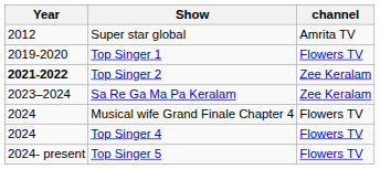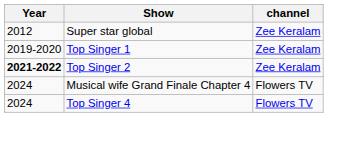Super star global | channel: Amrita TV -> Zee Keralam
Top Singer 1 | channel: Flowers TV -> Zee Keralam
- row: 2023–2024 | Sa Re Ga Ma Pa Keralam | Zee Keralam
- row: 2024- present | Top Singer 5 | Flowers TV
